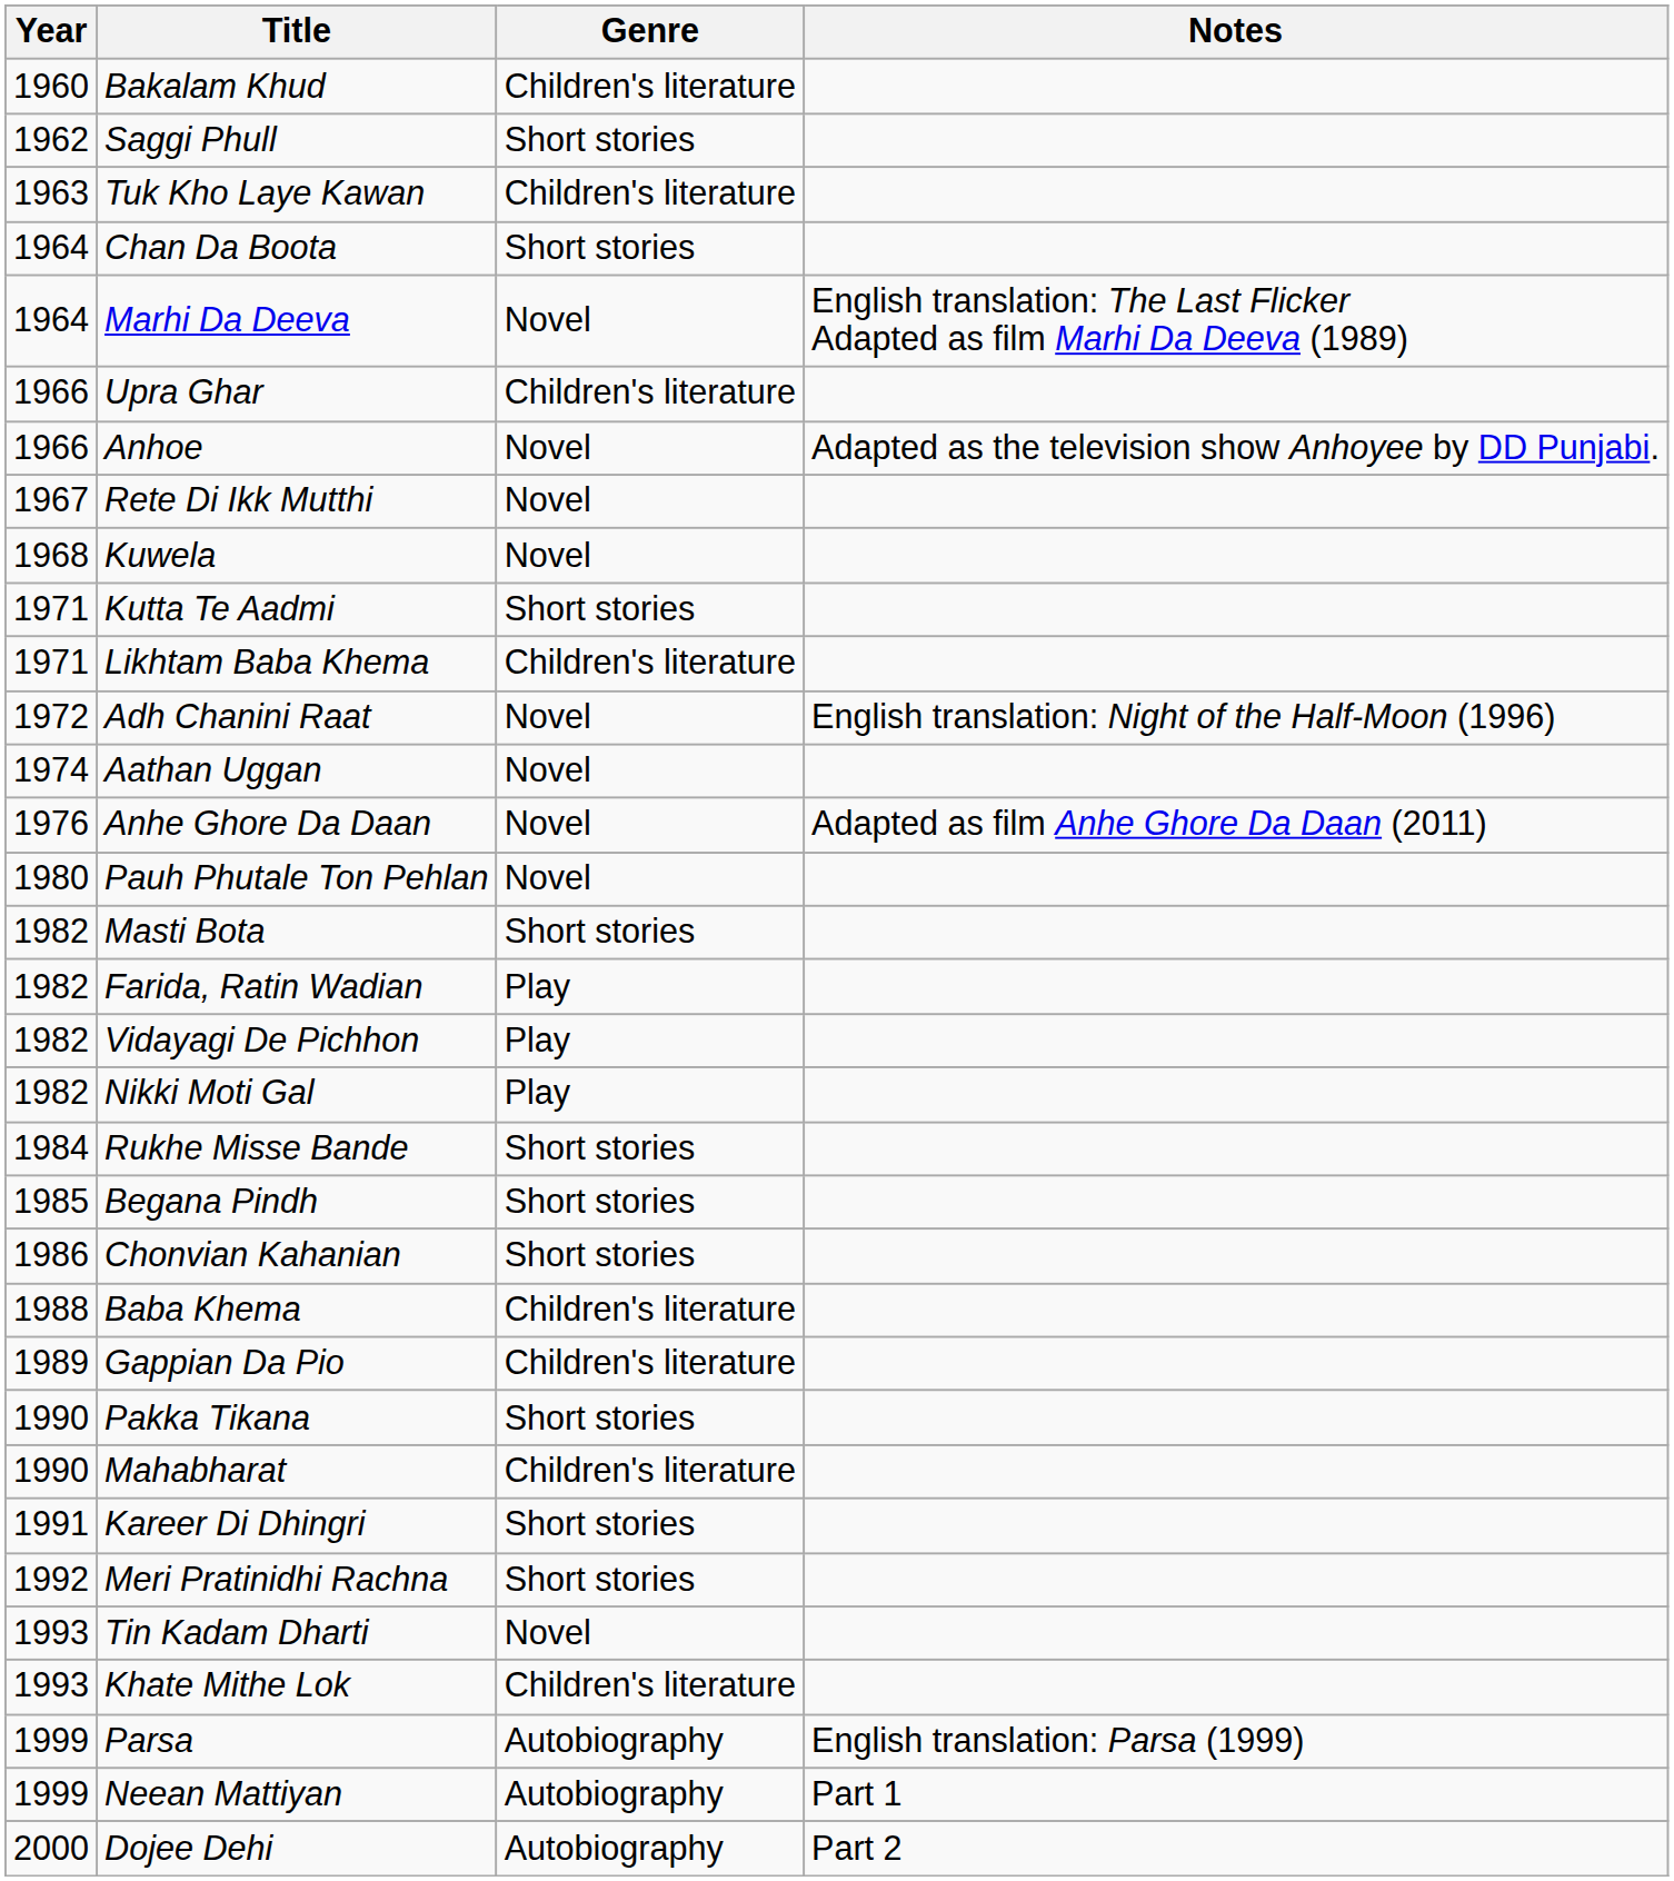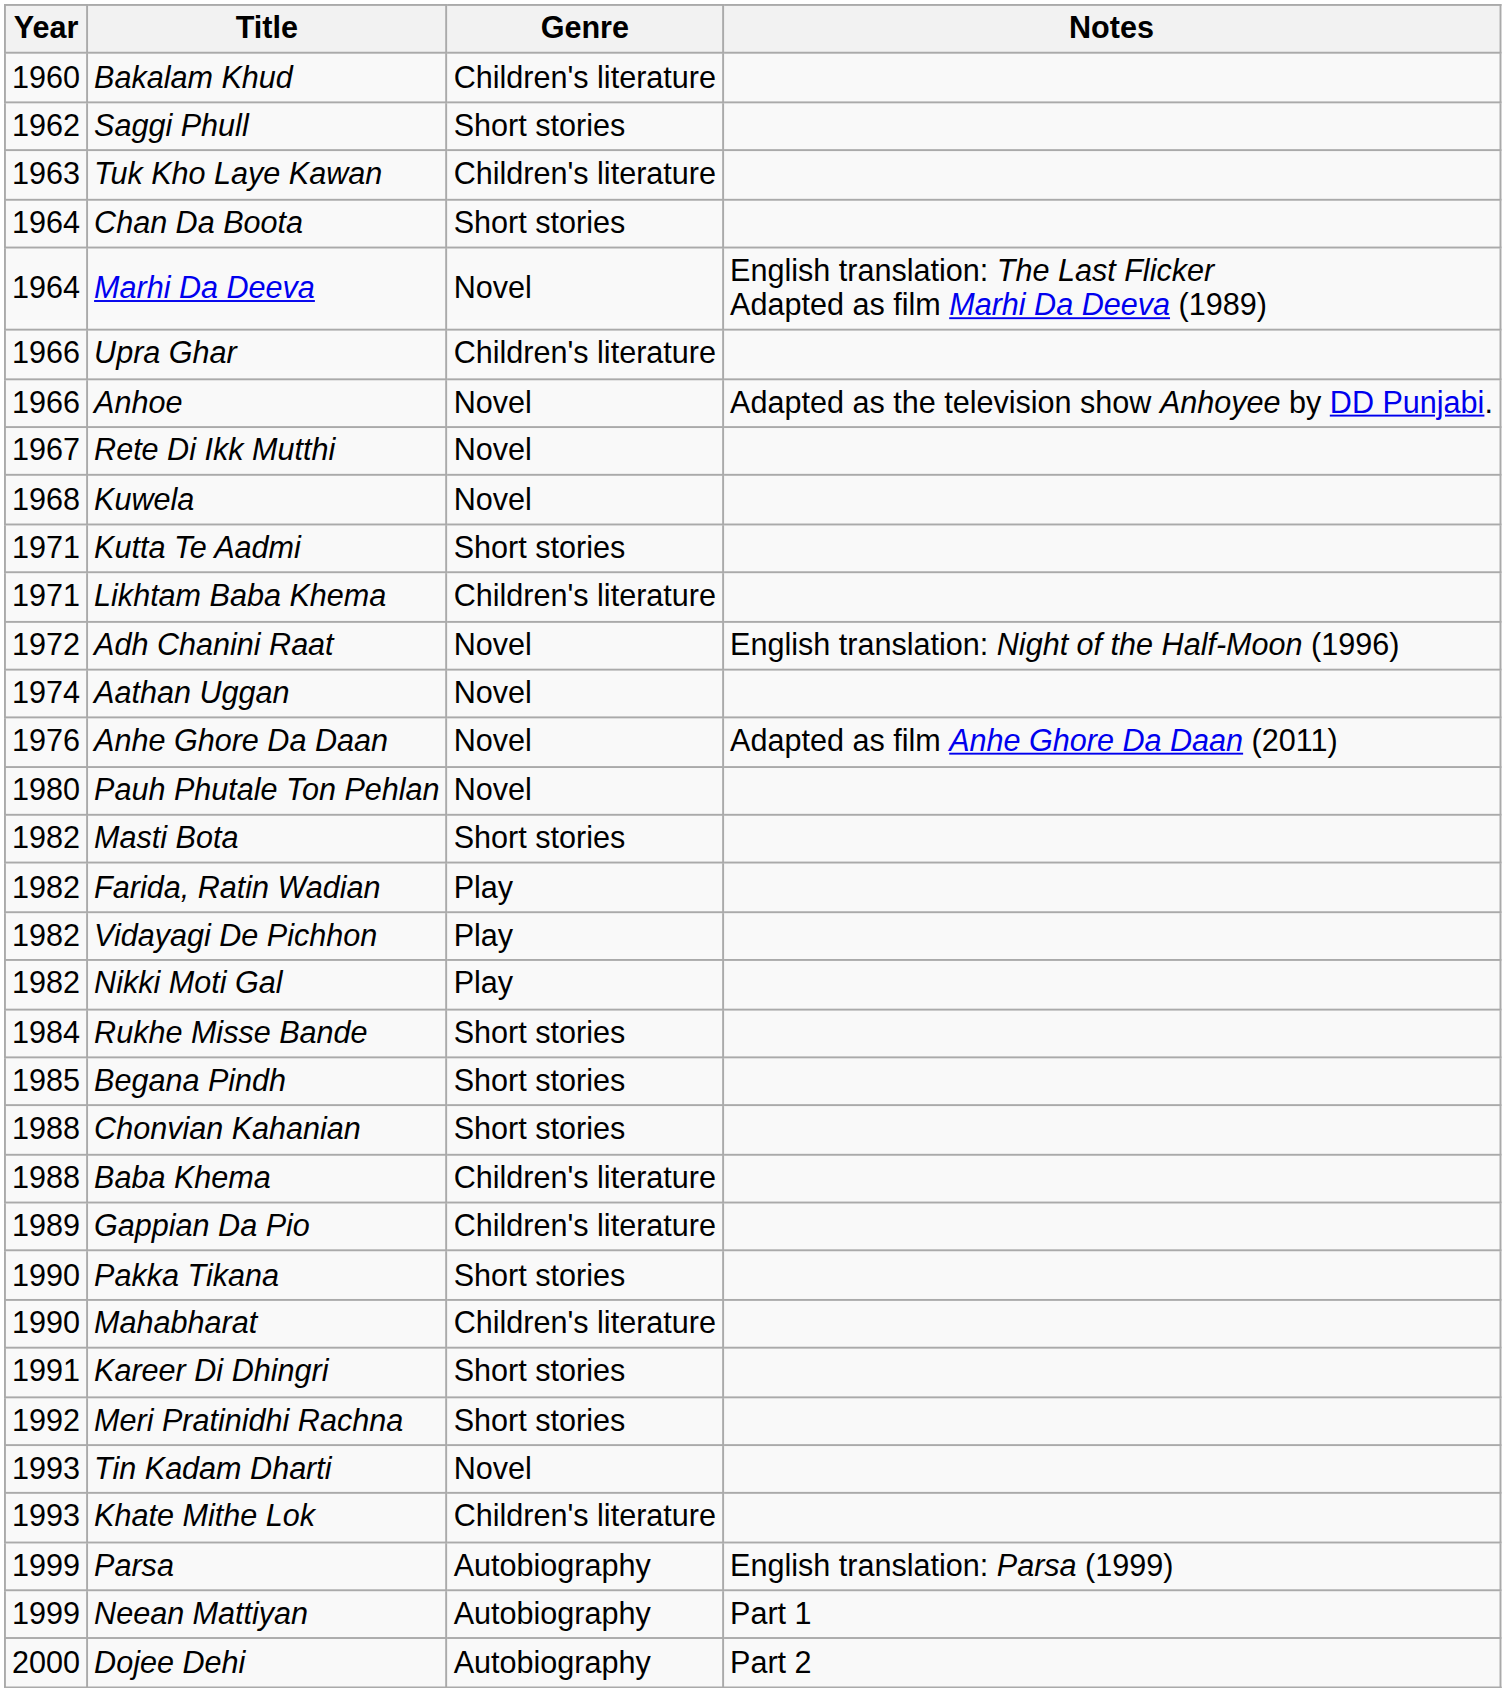Chonvian Kahanian | Year: 1986 -> 1988
